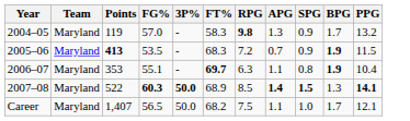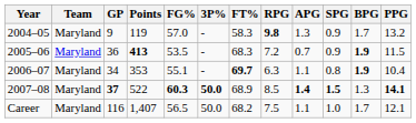+ column: GP | 9 | 36 | 34 | 37 | 116
